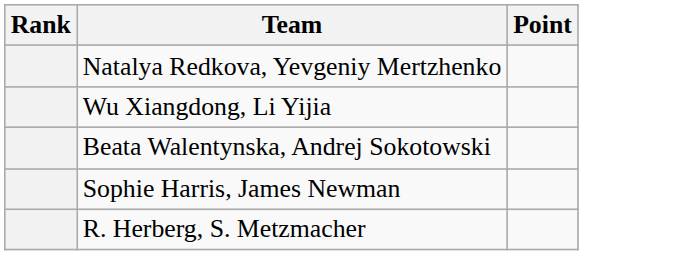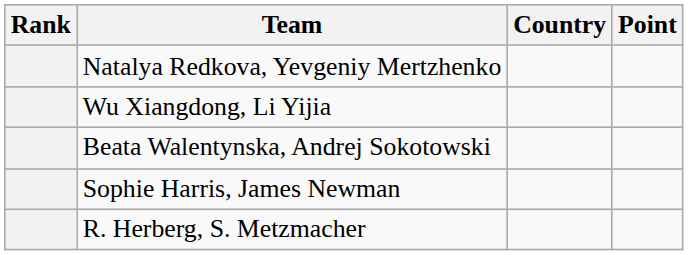+ column: Country
